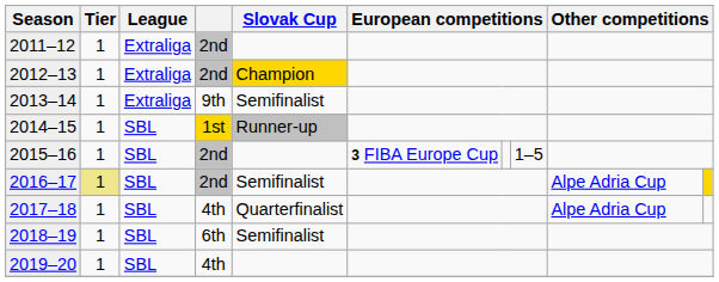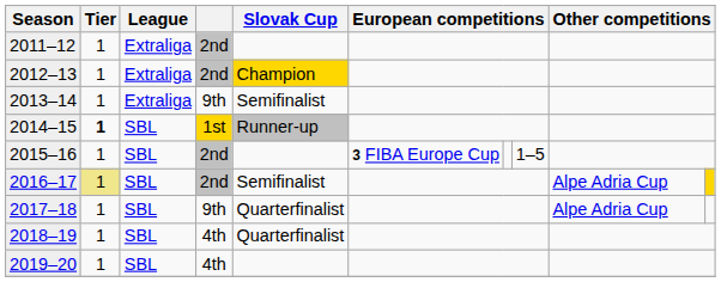2014–15 | Tier: normal -> bold
2017–18 | column 4: 4th -> 9th
2018–19 | column 4: 6th -> 4th
2018–19 | Slovak Cup: Semifinalist -> Quarterfinalist
